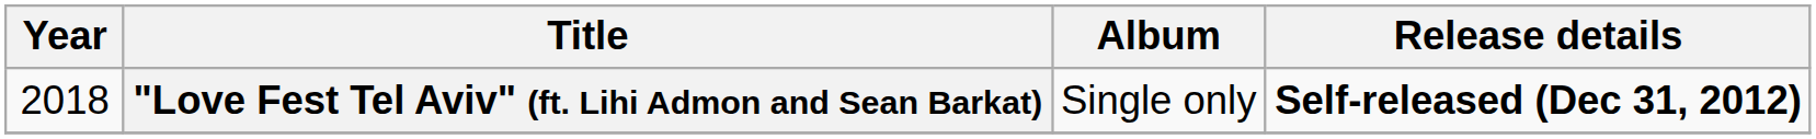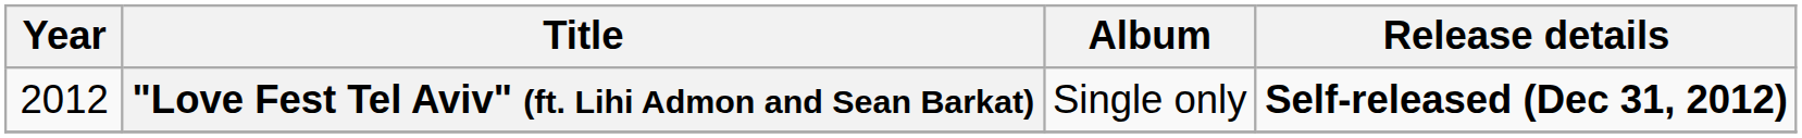"Love Fest Tel Aviv" (ft. Lihi Admon and Sean Barkat) | Year: 2018 -> 2012
